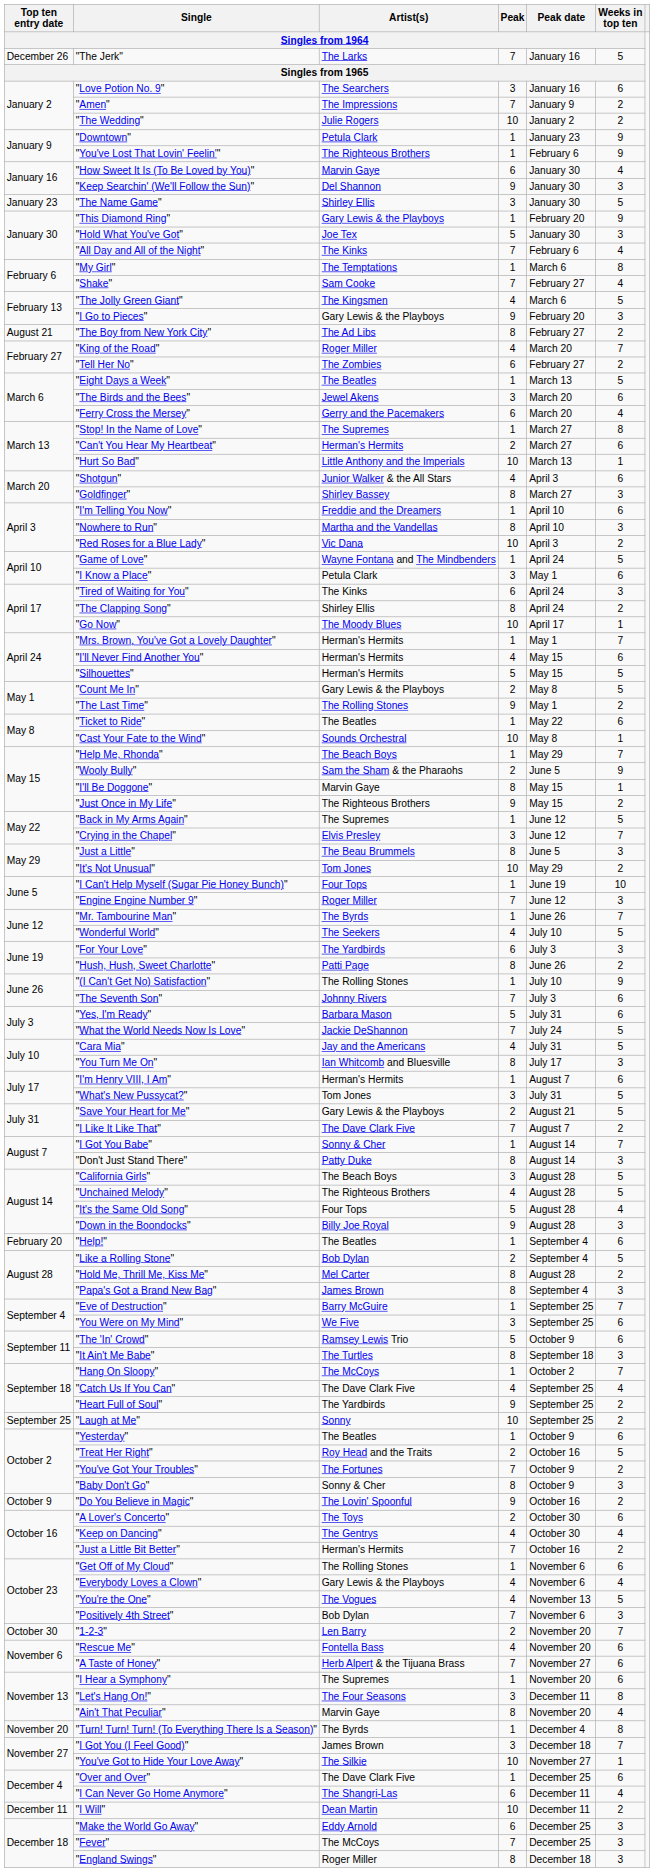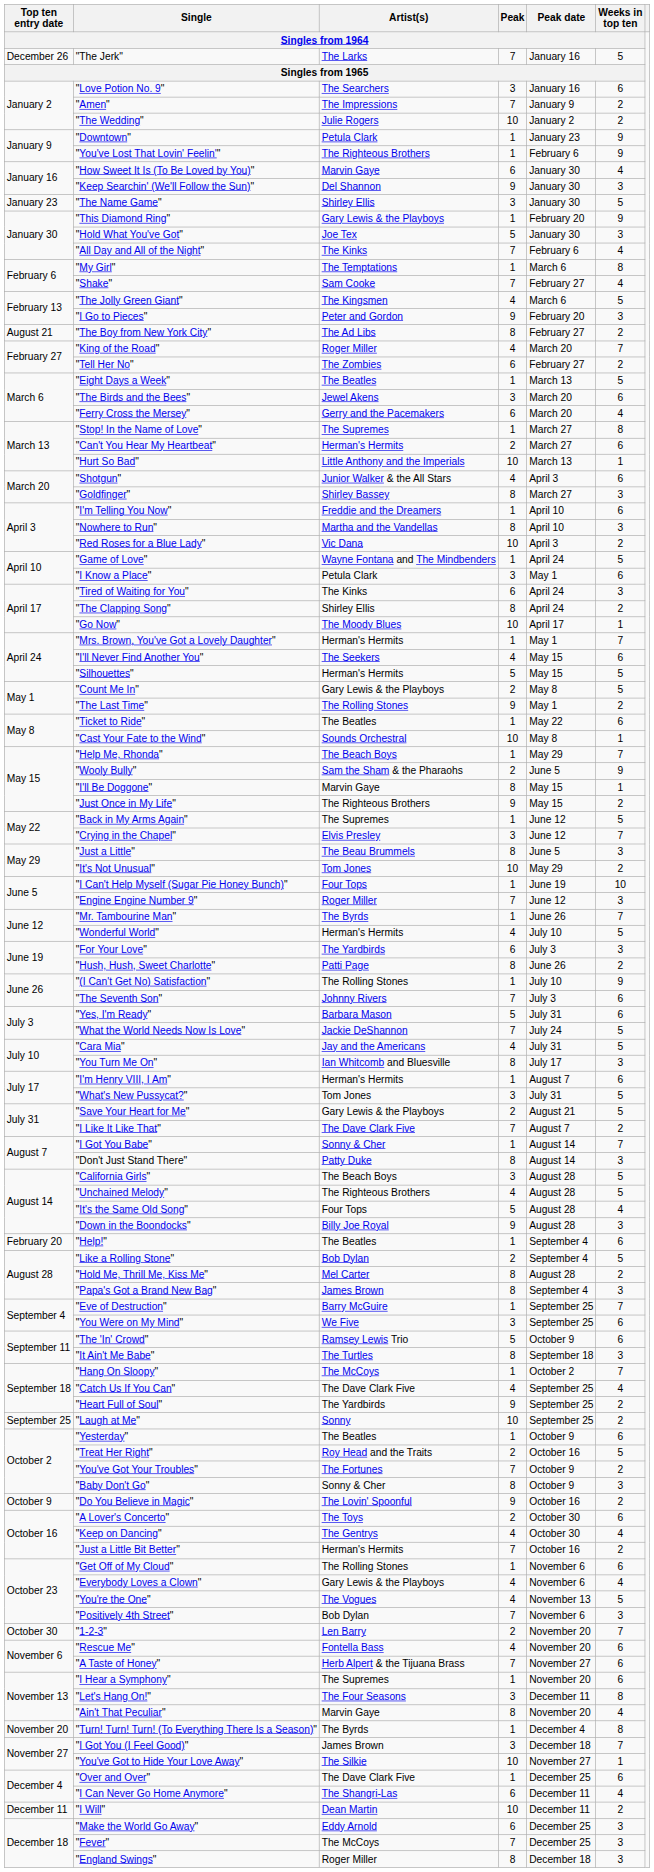"I Go to Pieces" | Artist(s) / Singles from 1964: Gary Lewis & the Playboys -> Peter and Gordon
"I'll Never Find Another You" | Artist(s) / Singles from 1964: Herman's Hermits -> The Seekers
"Wonderful World" | Artist(s) / Singles from 1964: The Seekers -> Herman's Hermits
